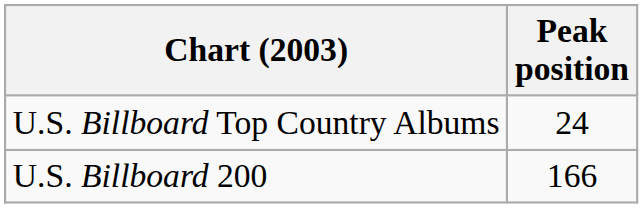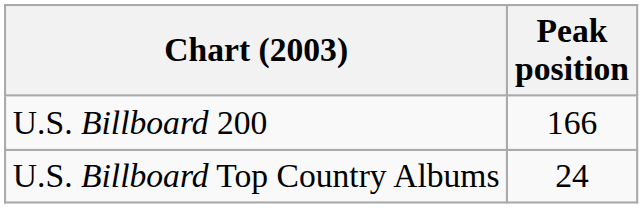rows swapped: U.S. Billboard Top Country Albums <-> U.S. Billboard 200
